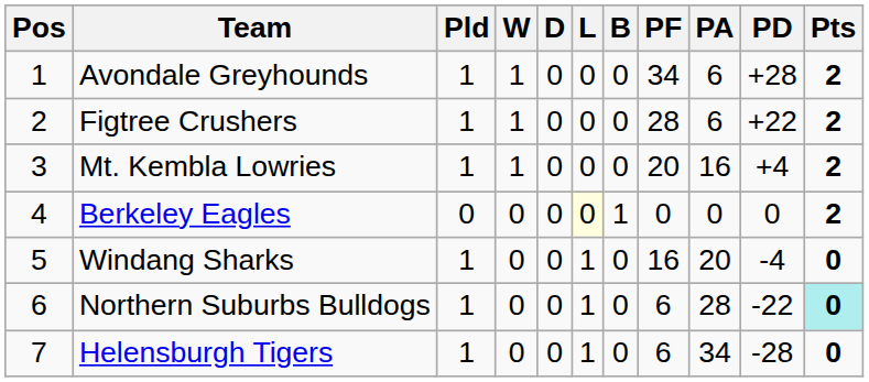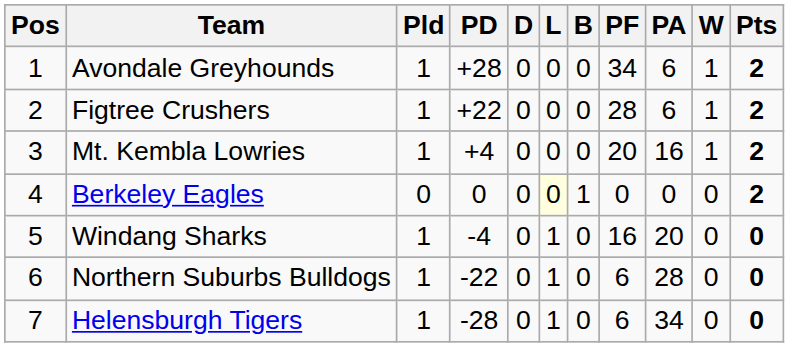columns swapped: W <-> PD
Northern Suburbs Bulldogs | Pts: paleturquoise background -> no background
